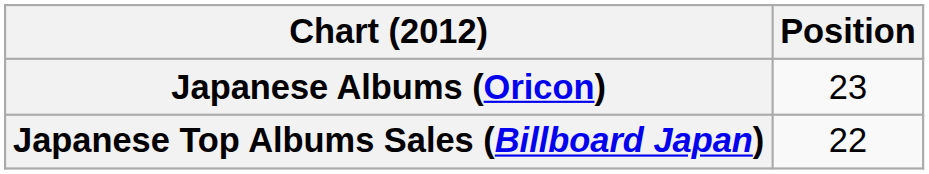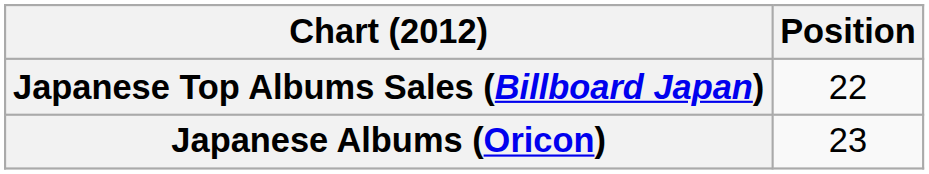rows swapped: Japanese Albums (Oricon) <-> Japanese Top Albums Sales (Billboard Japan)
